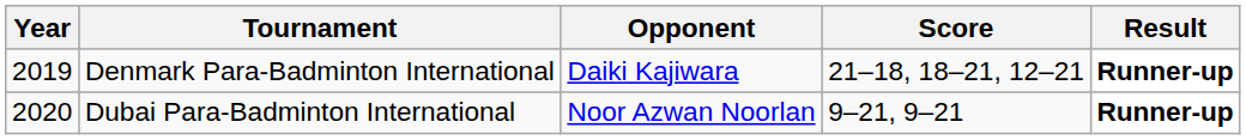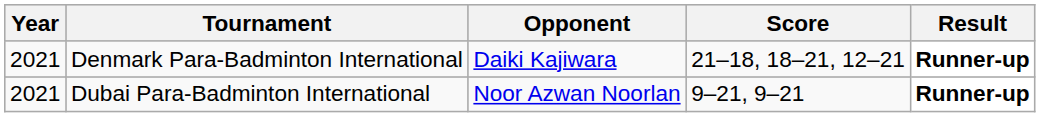Denmark Para-Badminton International | Year: 2019 -> 2021
Dubai Para-Badminton International | Year: 2020 -> 2021
